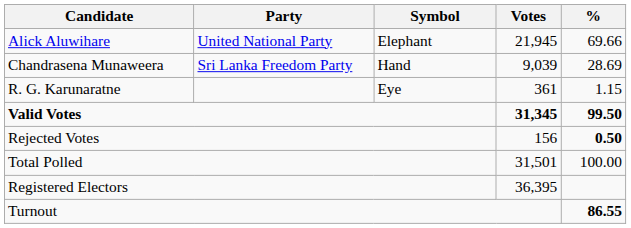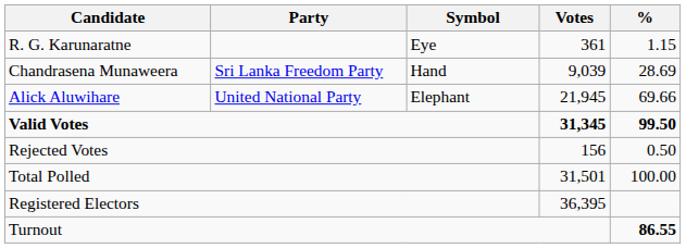rows swapped: Alick Aluwihare <-> R. G. Karunaratne
Rejected Votes | %: bold -> normal
